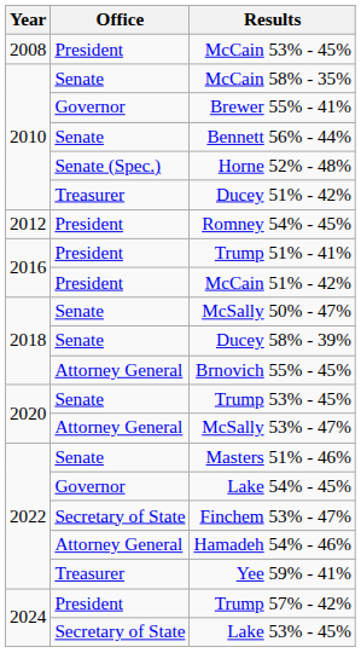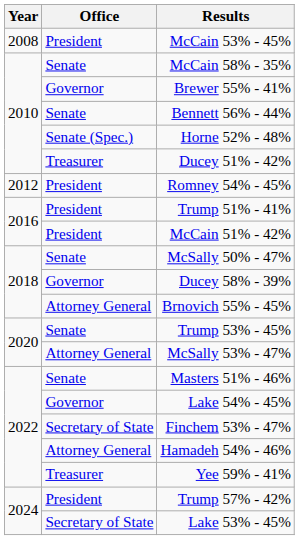Ducey 58% - 39% | Office: Senate -> Governor
